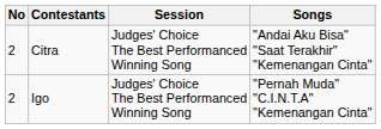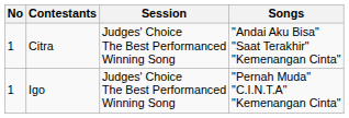Citra | No: 2 -> 1
Igo | No: 2 -> 1
